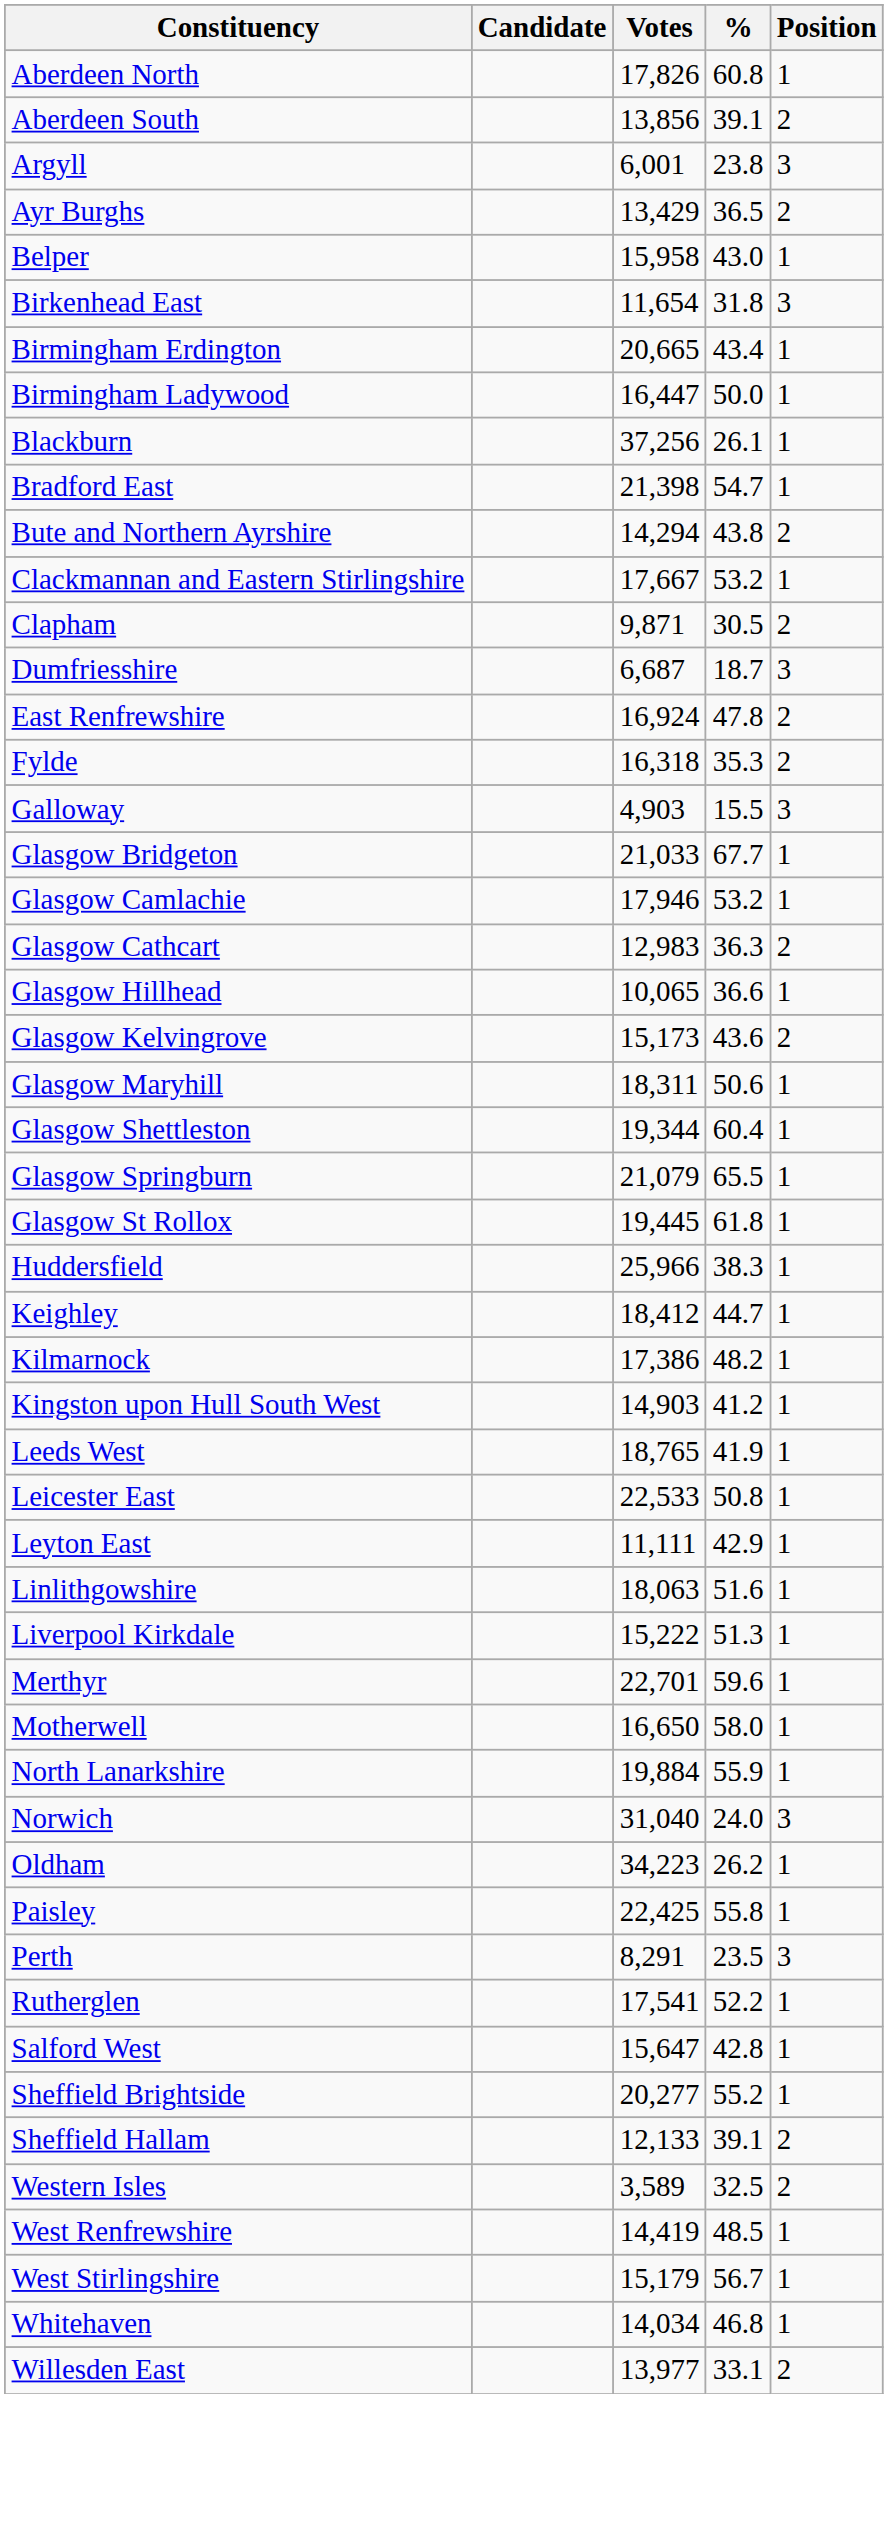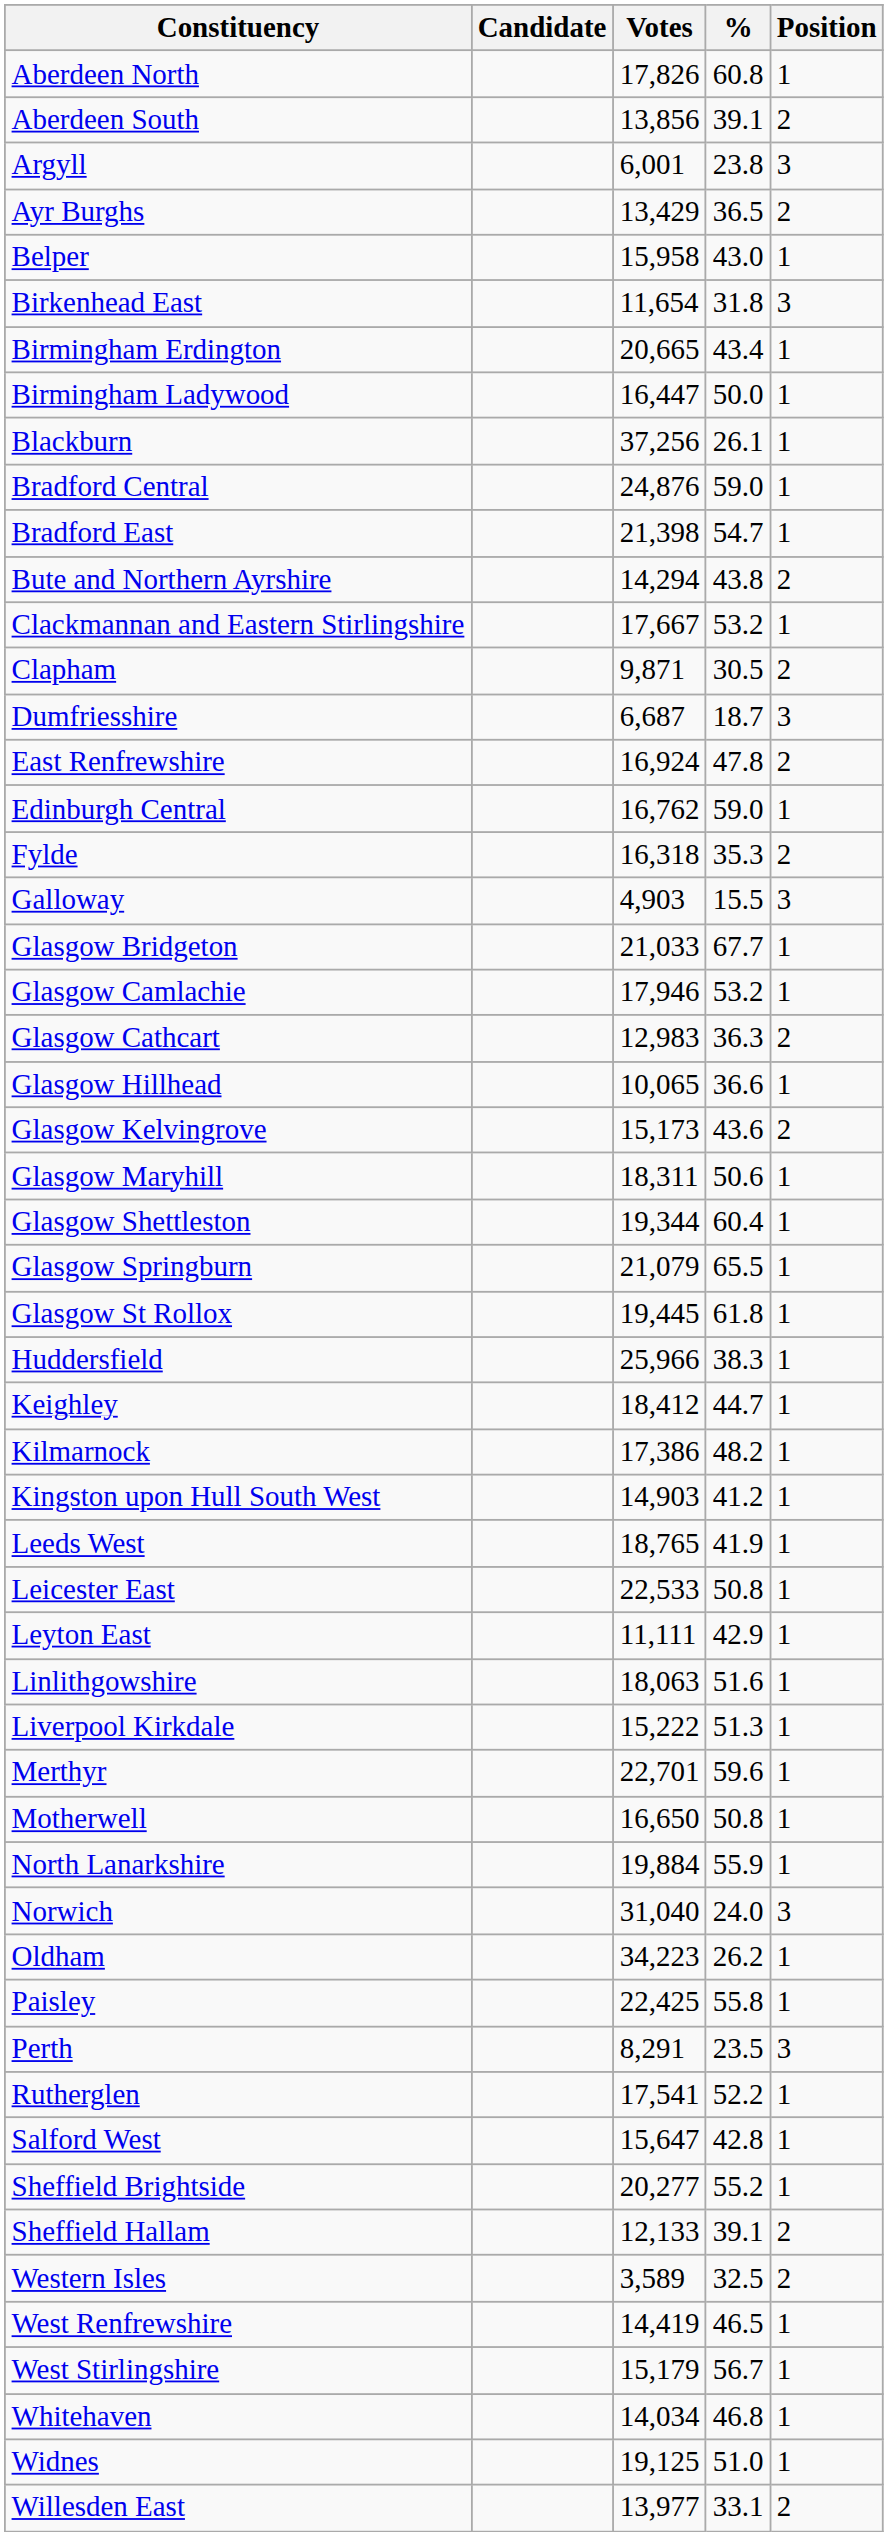+ row: Bradford Central | 24,876 | 59.0 | 1
+ row: Edinburgh Central | 16,762 | 59.0 | 1
Motherwell | %: 58.0 -> 50.8
West Renfrewshire | %: 48.5 -> 46.5
+ row: Widnes | 19,125 | 51.0 | 1
